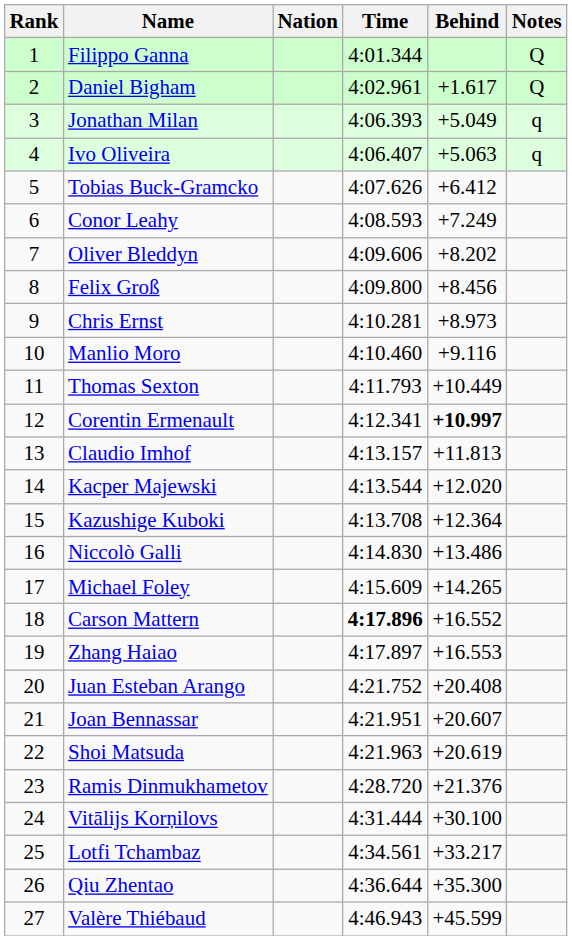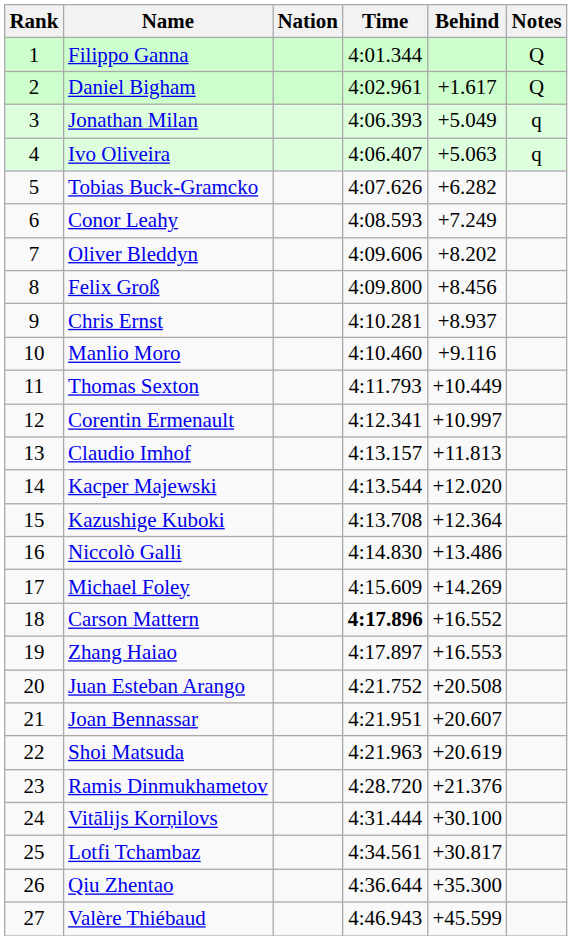Tobias Buck-Gramcko | Behind: +6.412 -> +6.282
Chris Ernst | Behind: +8.973 -> +8.937
Corentin Ermenault | Behind: bold -> normal
Michael Foley | Behind: +14.265 -> +14.269
Juan Esteban Arango | Behind: +20.408 -> +20.508
Lotfi Tchambaz | Behind: +33.217 -> +30.817
